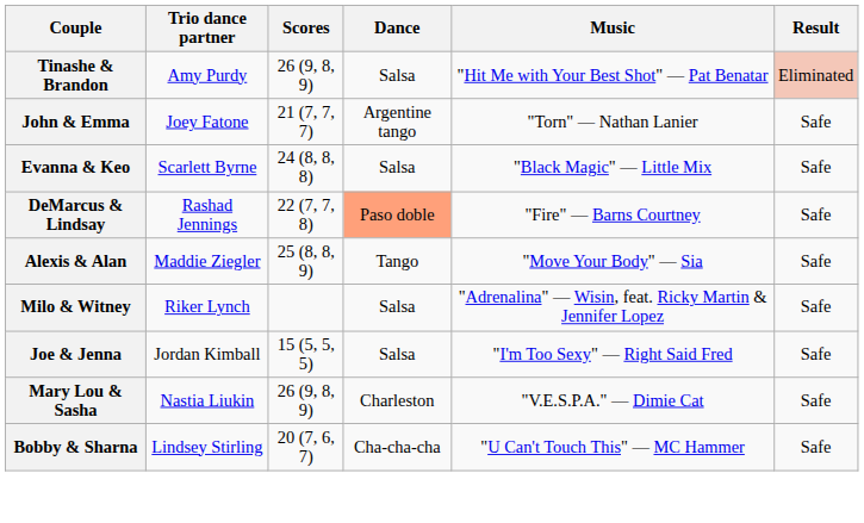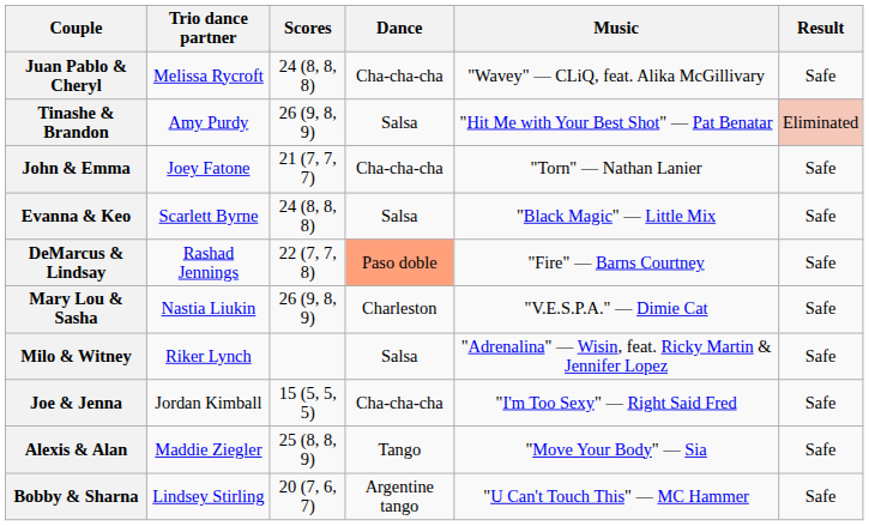+ row: Juan Pablo & Cheryl | Melissa Rycroft | 24 (8, 8, 8) | Cha-cha-cha | "Wavey" — CLiQ, feat. Alika McGillivary | Safe
John & Emma | Dance: Argentine tango -> Cha-cha-cha
rows swapped: Mary Lou & Sasha <-> Alexis & Alan
Joe & Jenna | Dance: Salsa -> Cha-cha-cha
Bobby & Sharna | Dance: Cha-cha-cha -> Argentine tango
